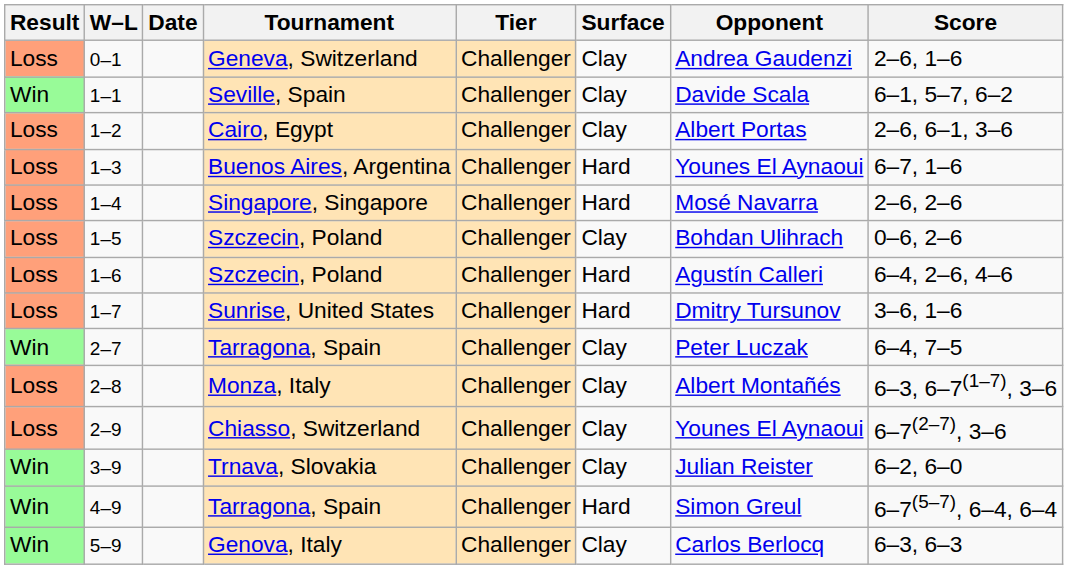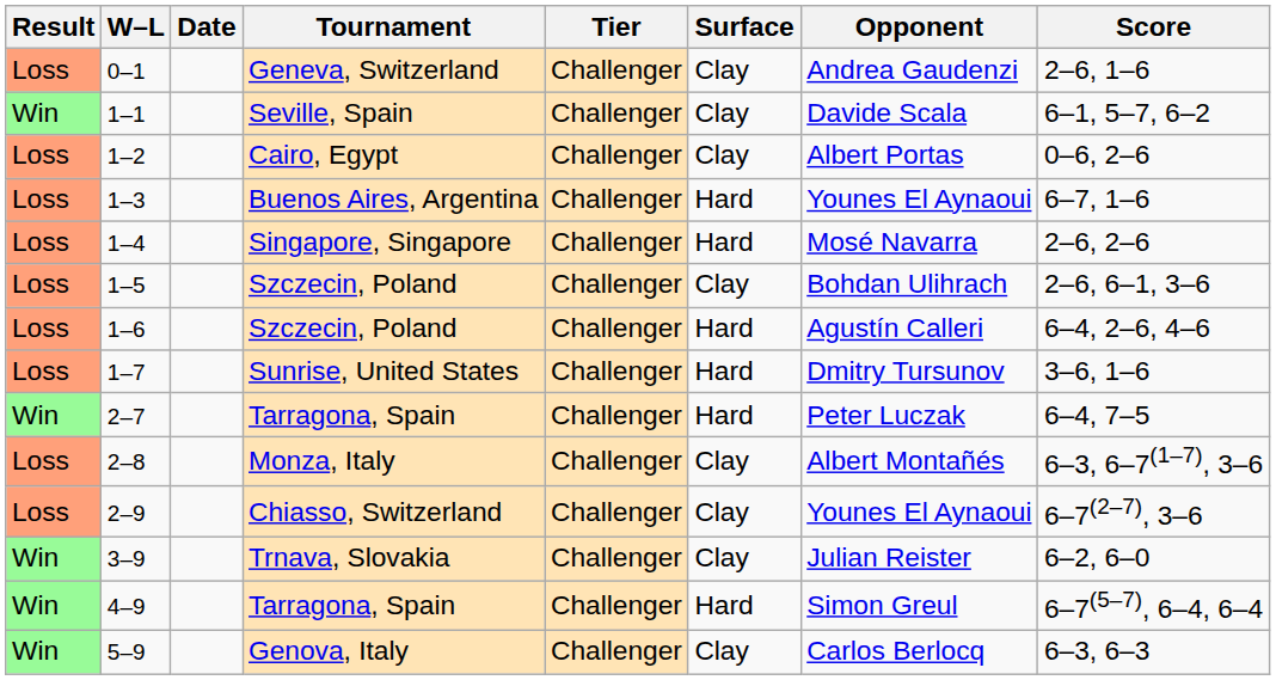1–2 | Score: 2–6, 6–1, 3–6 -> 0–6, 2–6
1–5 | Score: 0–6, 2–6 -> 2–6, 6–1, 3–6
2–7 | Surface: Clay -> Hard
